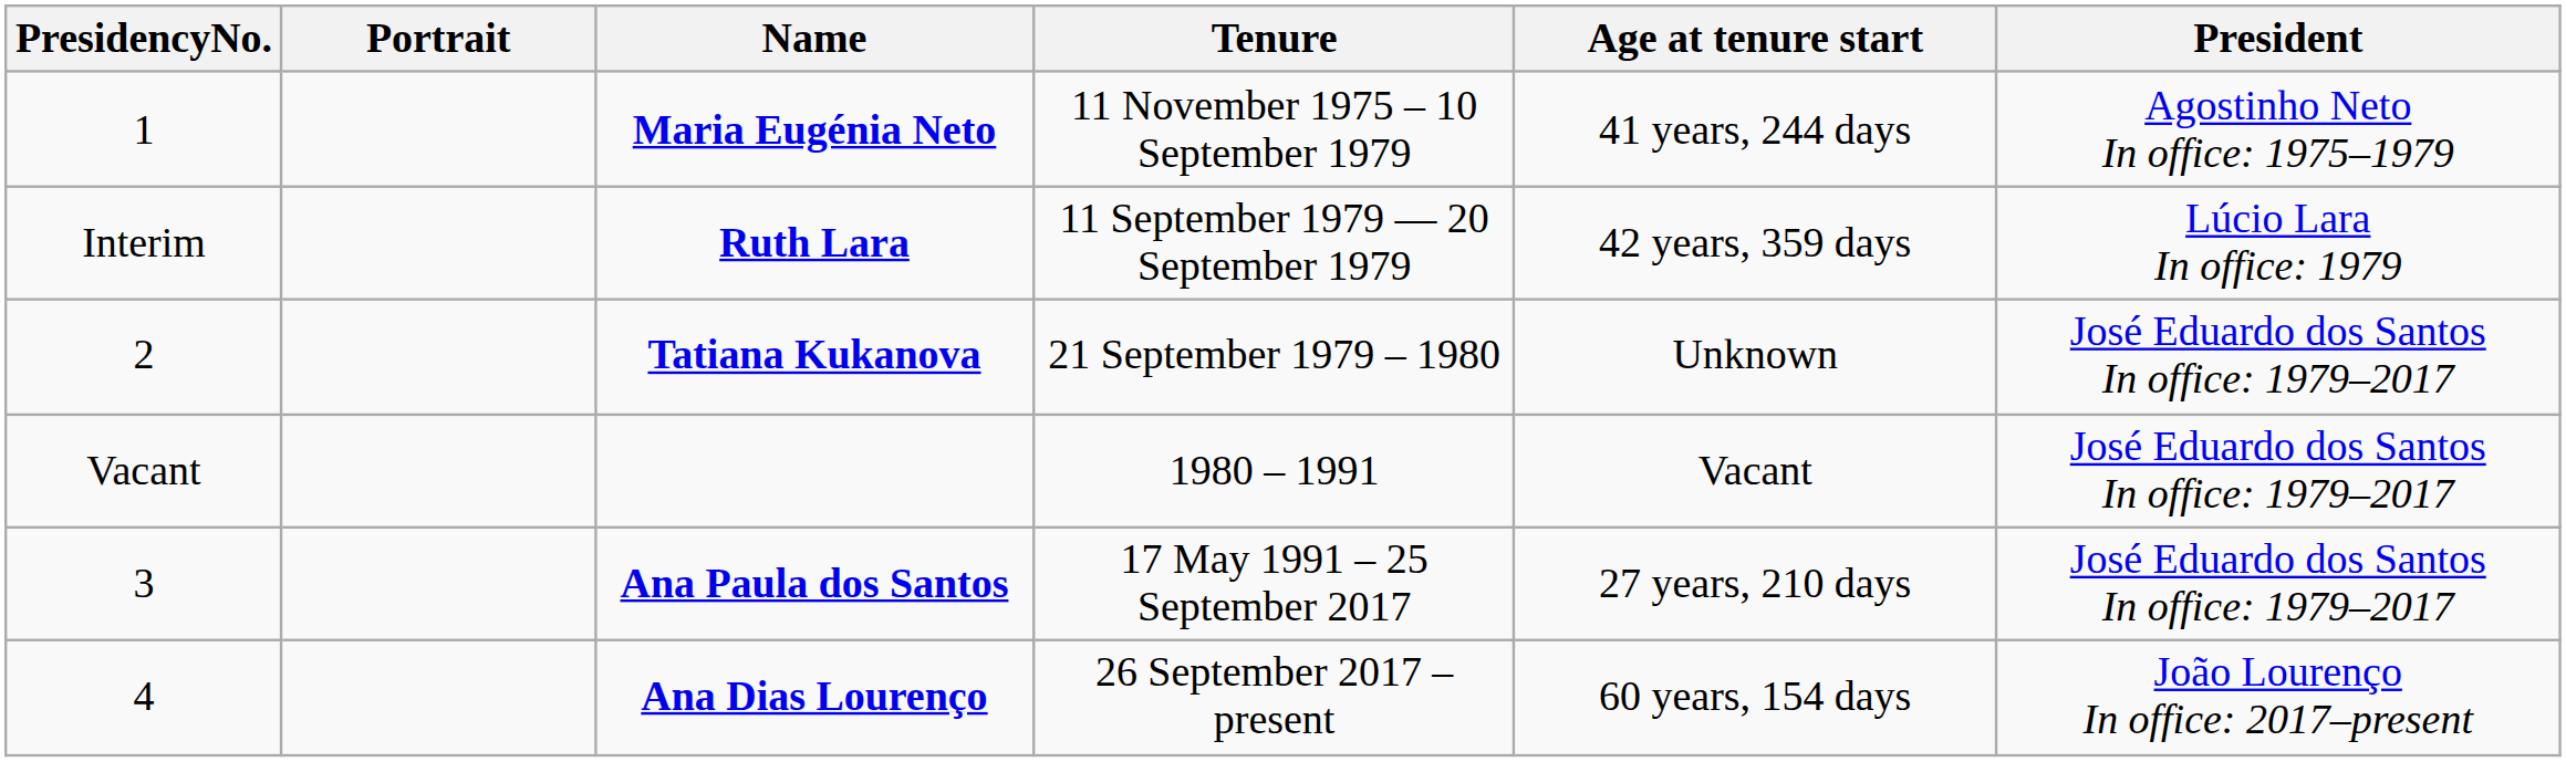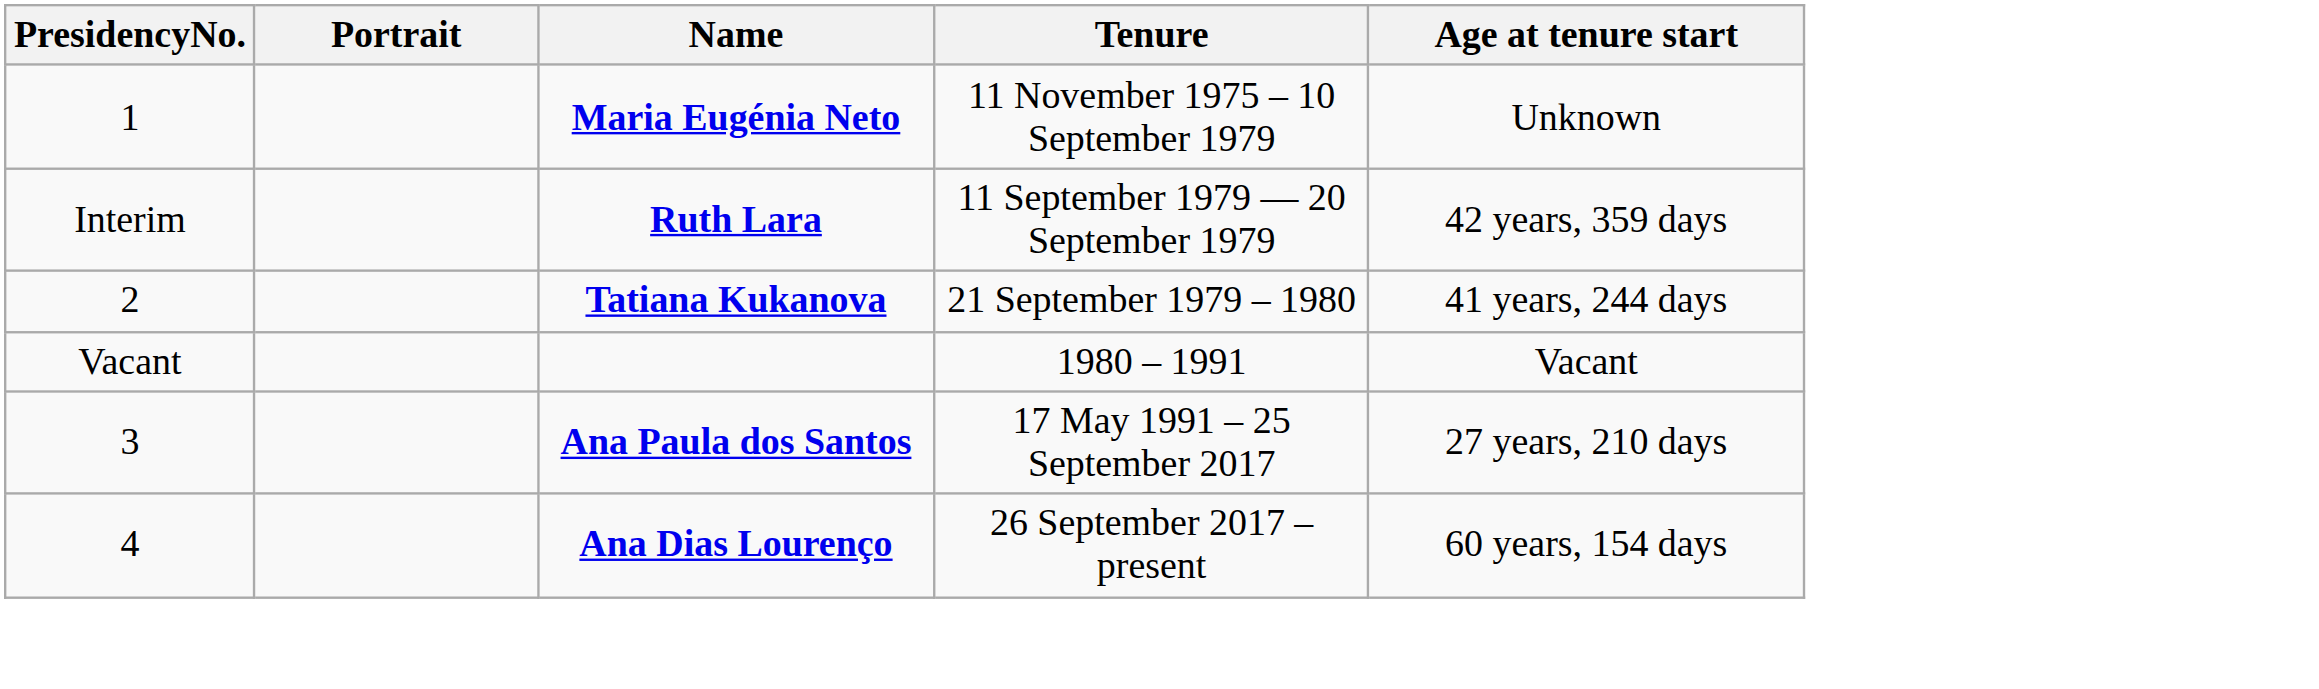- column: President | Agostinho Neto In office: 1975–1979 | Lúcio Lara In office: 1979 | José Eduardo dos Santos In office: 1979–2017 | José Eduardo dos Santos In office: 1979–2017 | José Eduardo dos Santos In office: 1979–2017 | João Lourenço In office: 2017–present
Maria Eugénia Neto | Age at tenure start: 41 years, 244 days -> Unknown
Tatiana Kukanova | Age at tenure start: Unknown -> 41 years, 244 days
